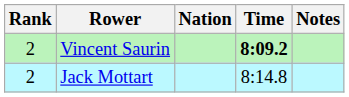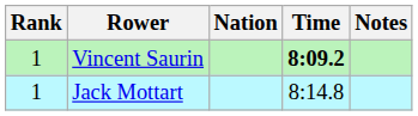Vincent Saurin | Rank: 2 -> 1
Jack Mottart | Rank: 2 -> 1
